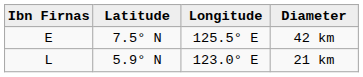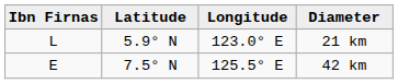rows swapped: 42 km <-> 21 km
